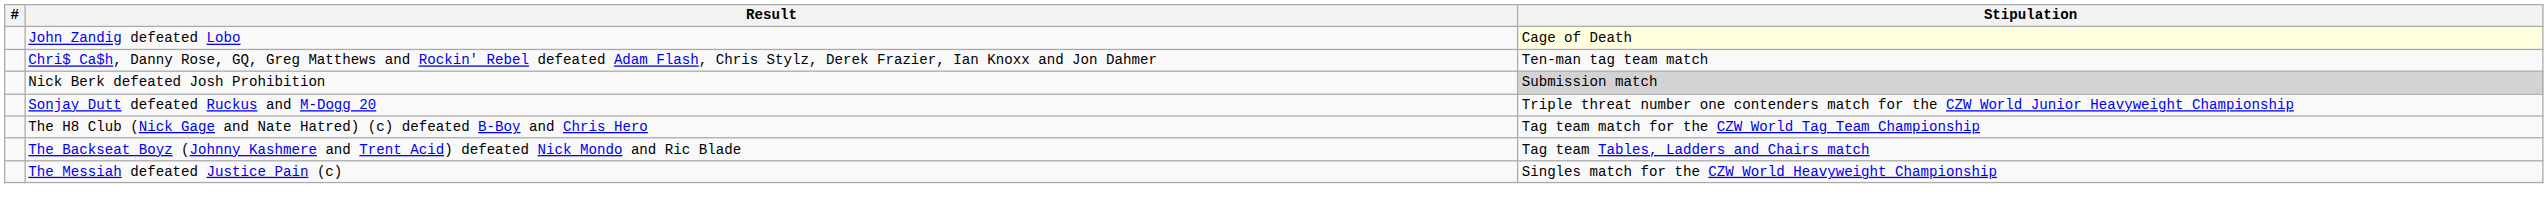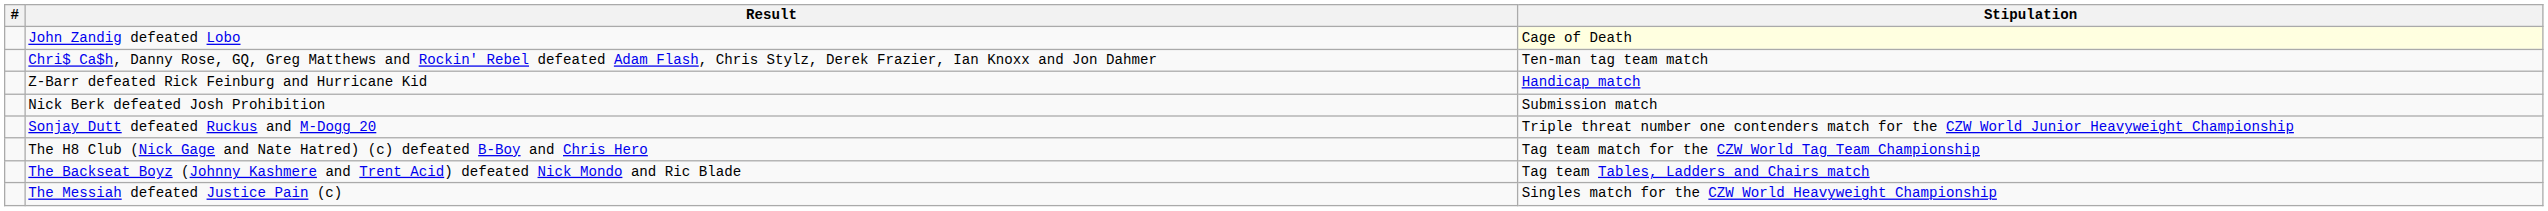+ row: Z-Barr defeated Rick Feinburg and Hurricane Kid | Handicap match
Nick Berk defeated Josh Prohibition | Stipulation: lightgrey background -> no background
